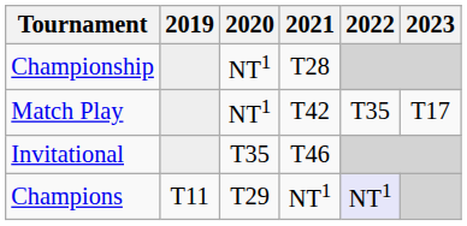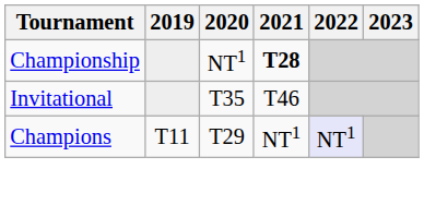Championship | 2021: normal -> bold
- row: Match Play | NT1 | T42 | T35 | T17
